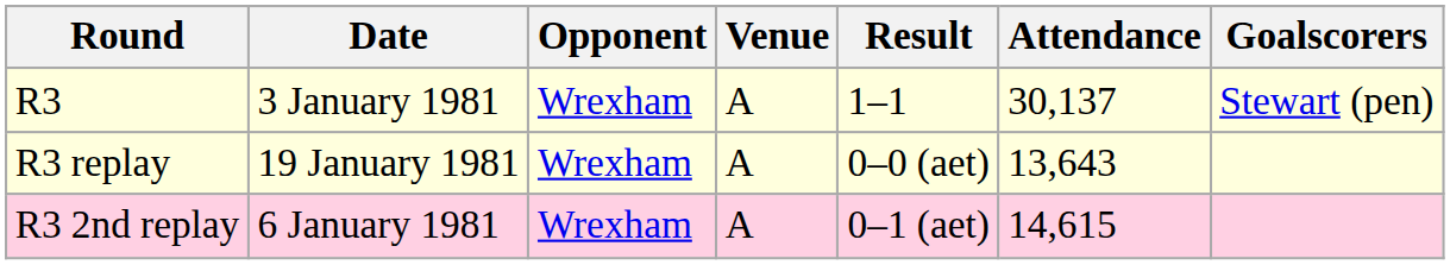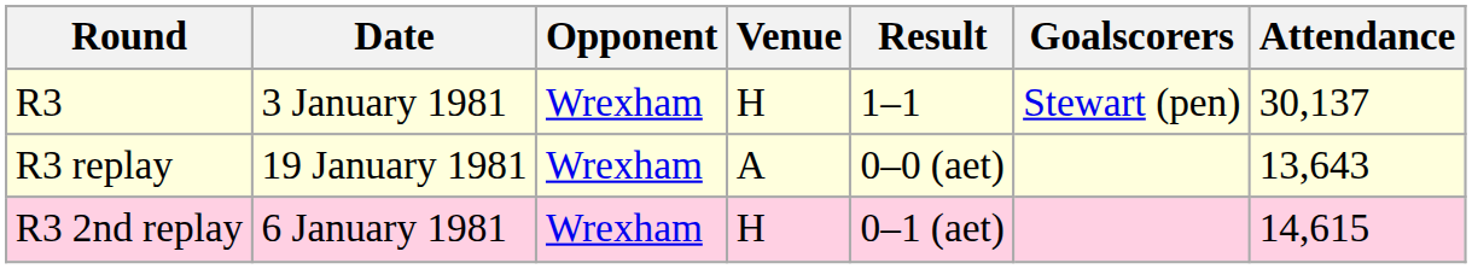columns swapped: Attendance <-> Goalscorers
R3 | Venue: A -> H
R3 2nd replay | Venue: A -> H
